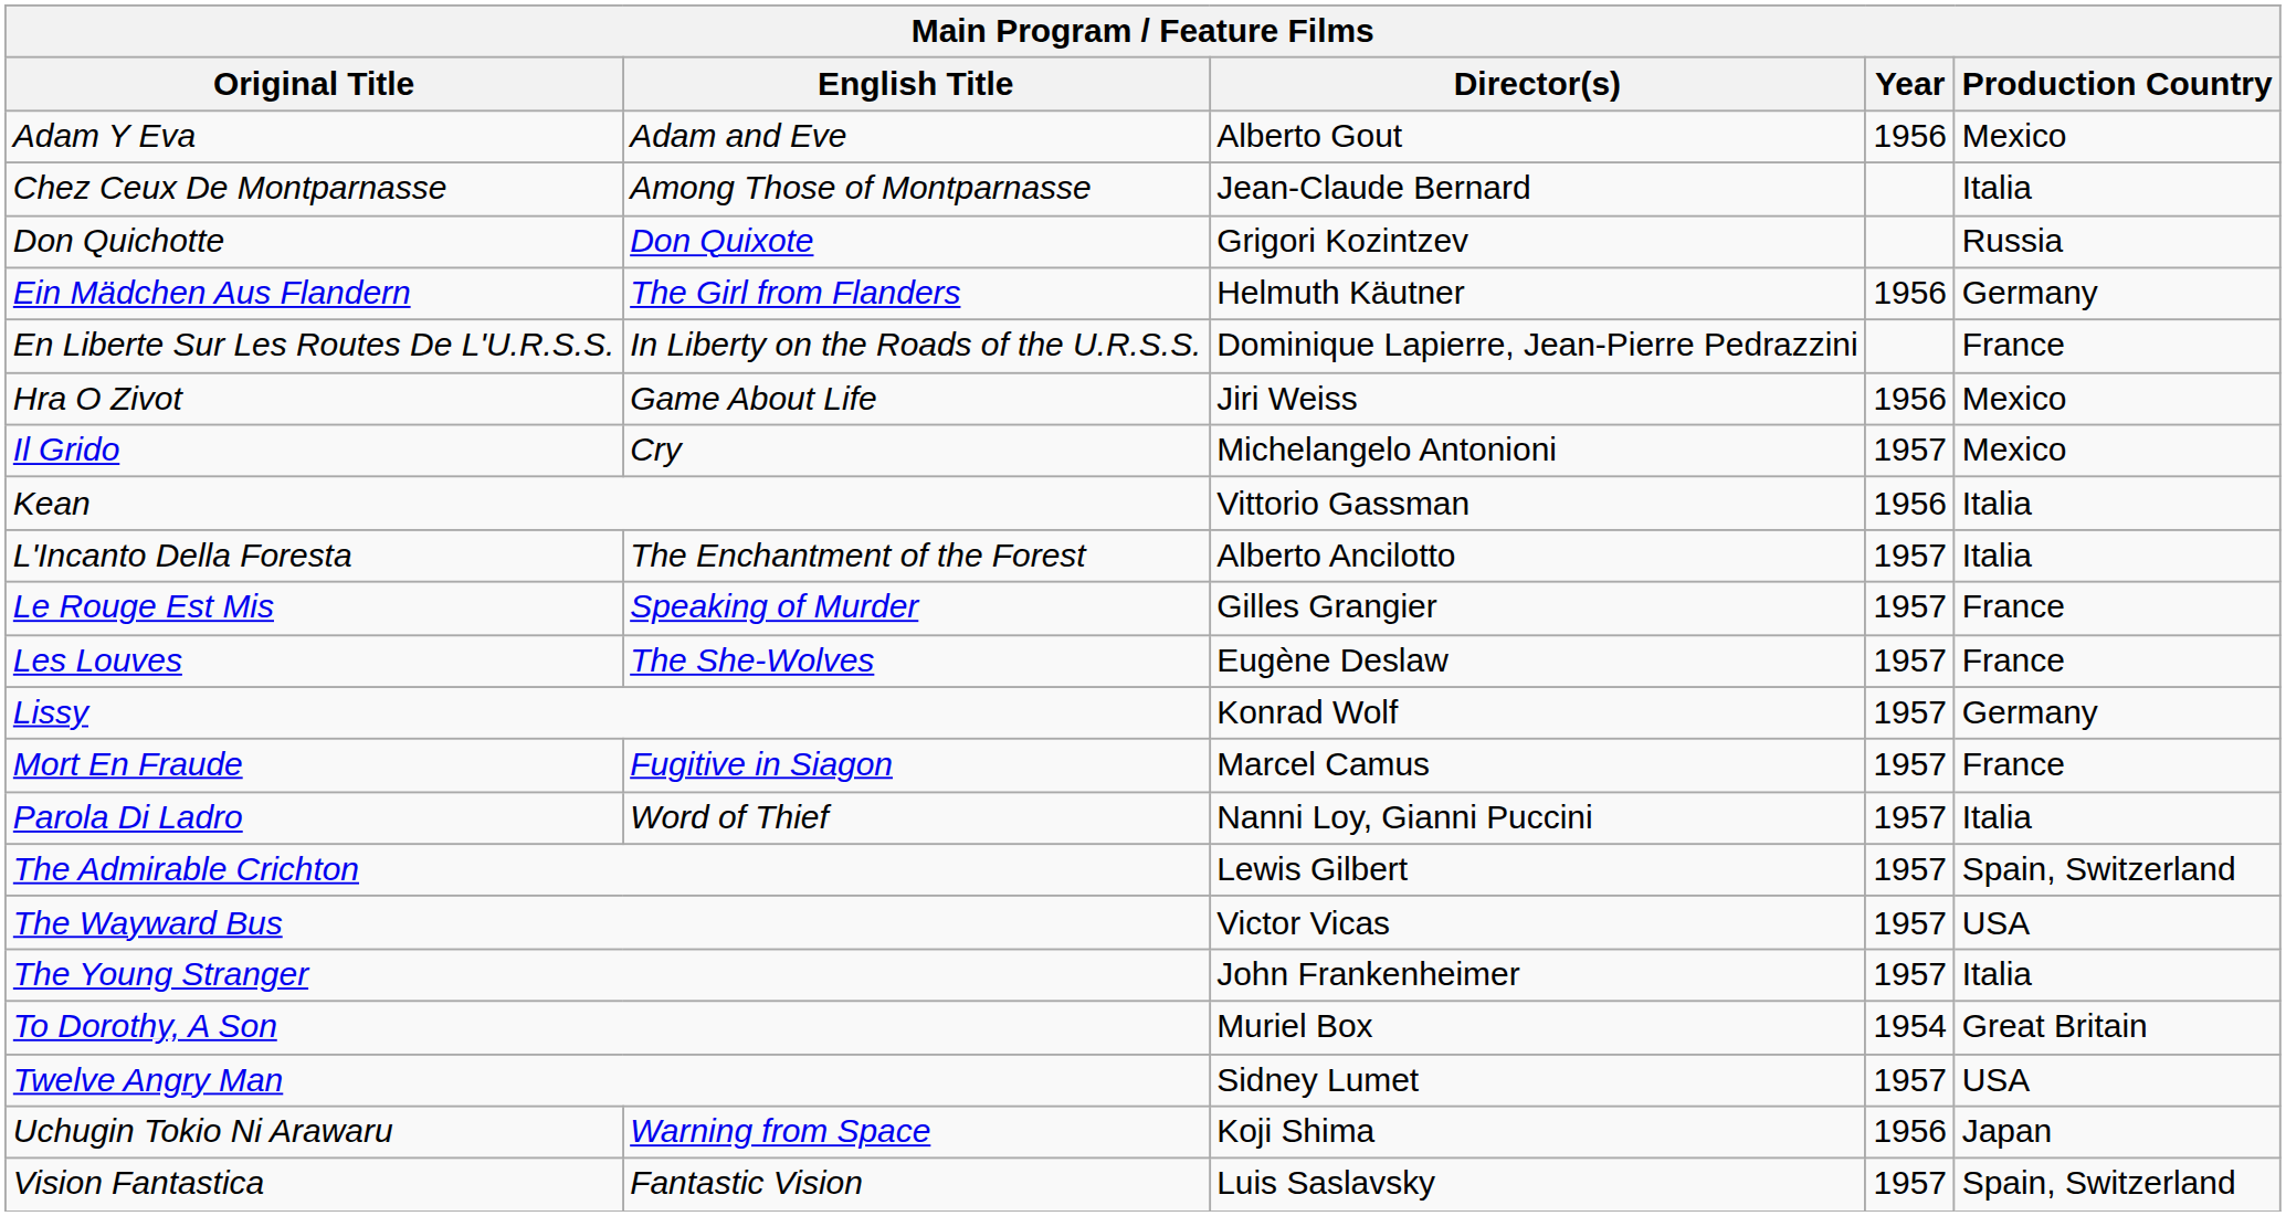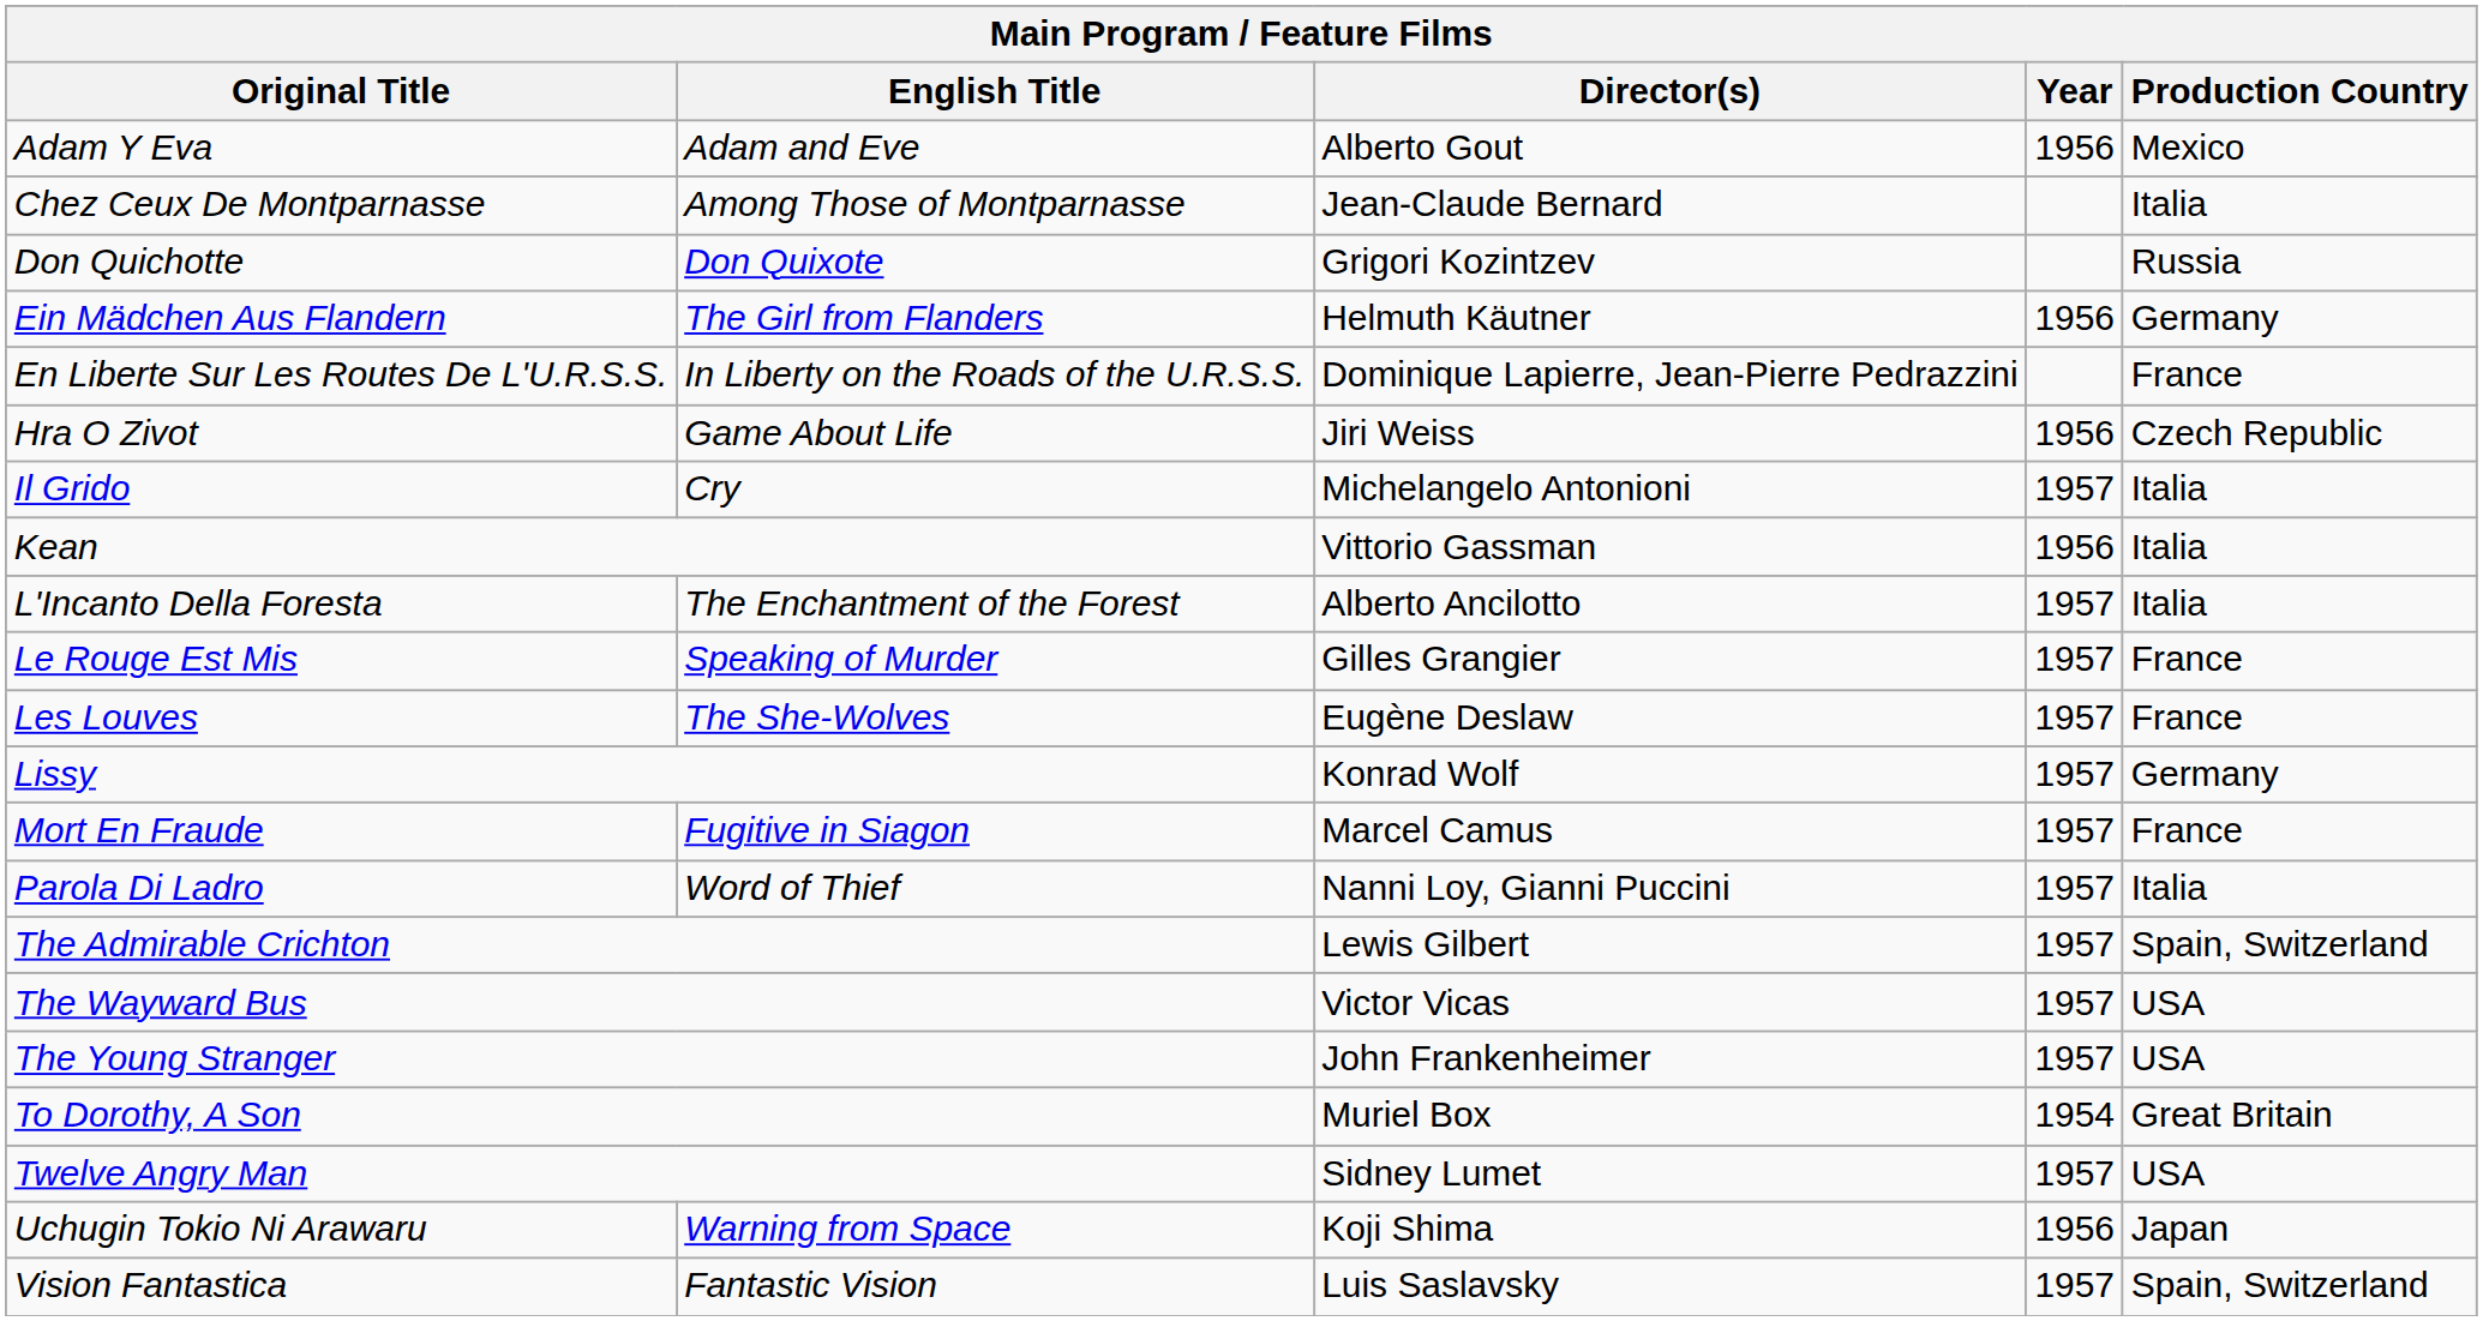Hra O Zivot | Production Country: Mexico -> Czech Republic
Il Grido | Production Country: Mexico -> Italia
The Young Stranger | Production Country: Italia -> USA
